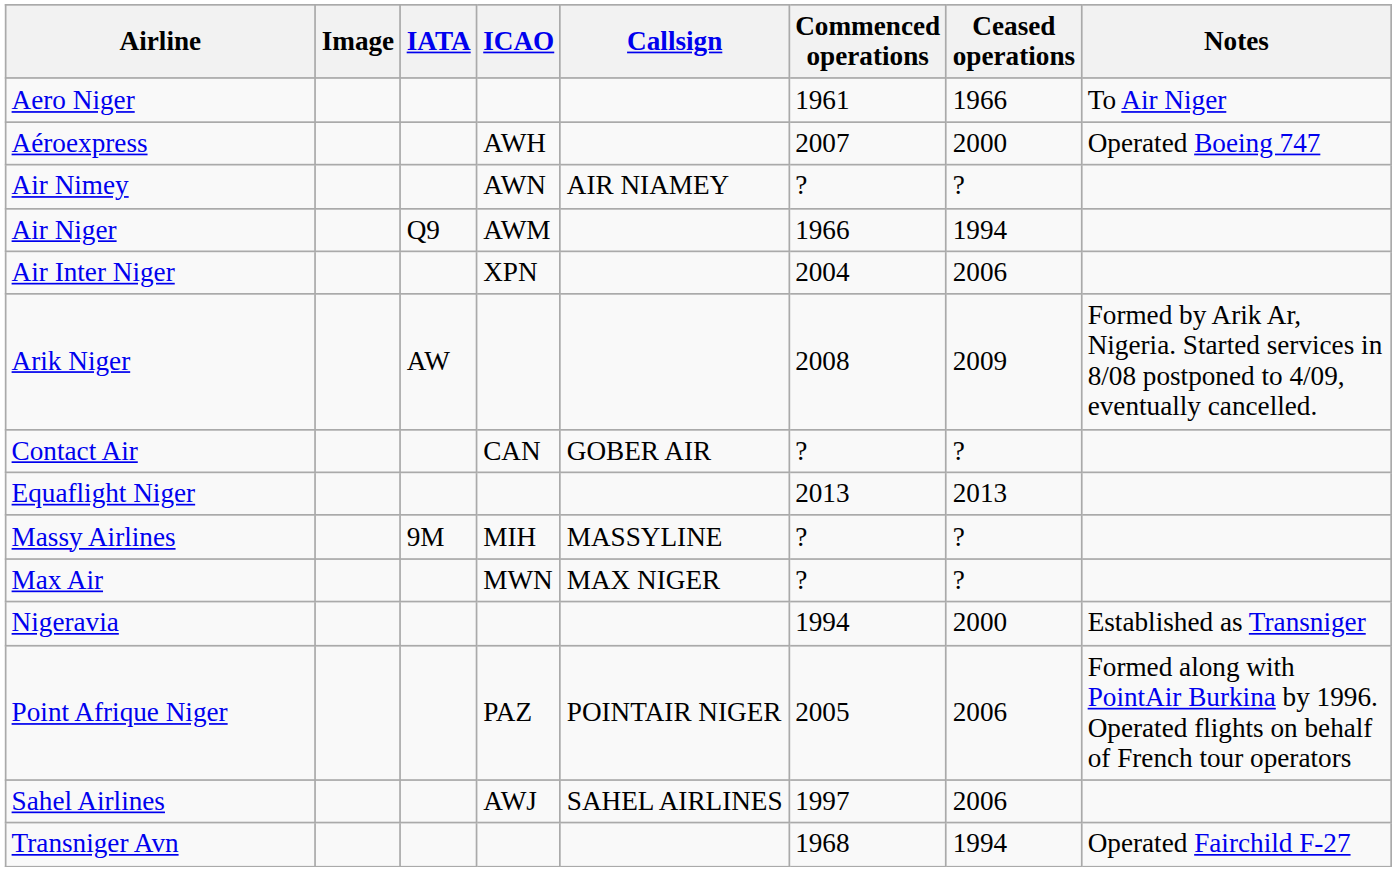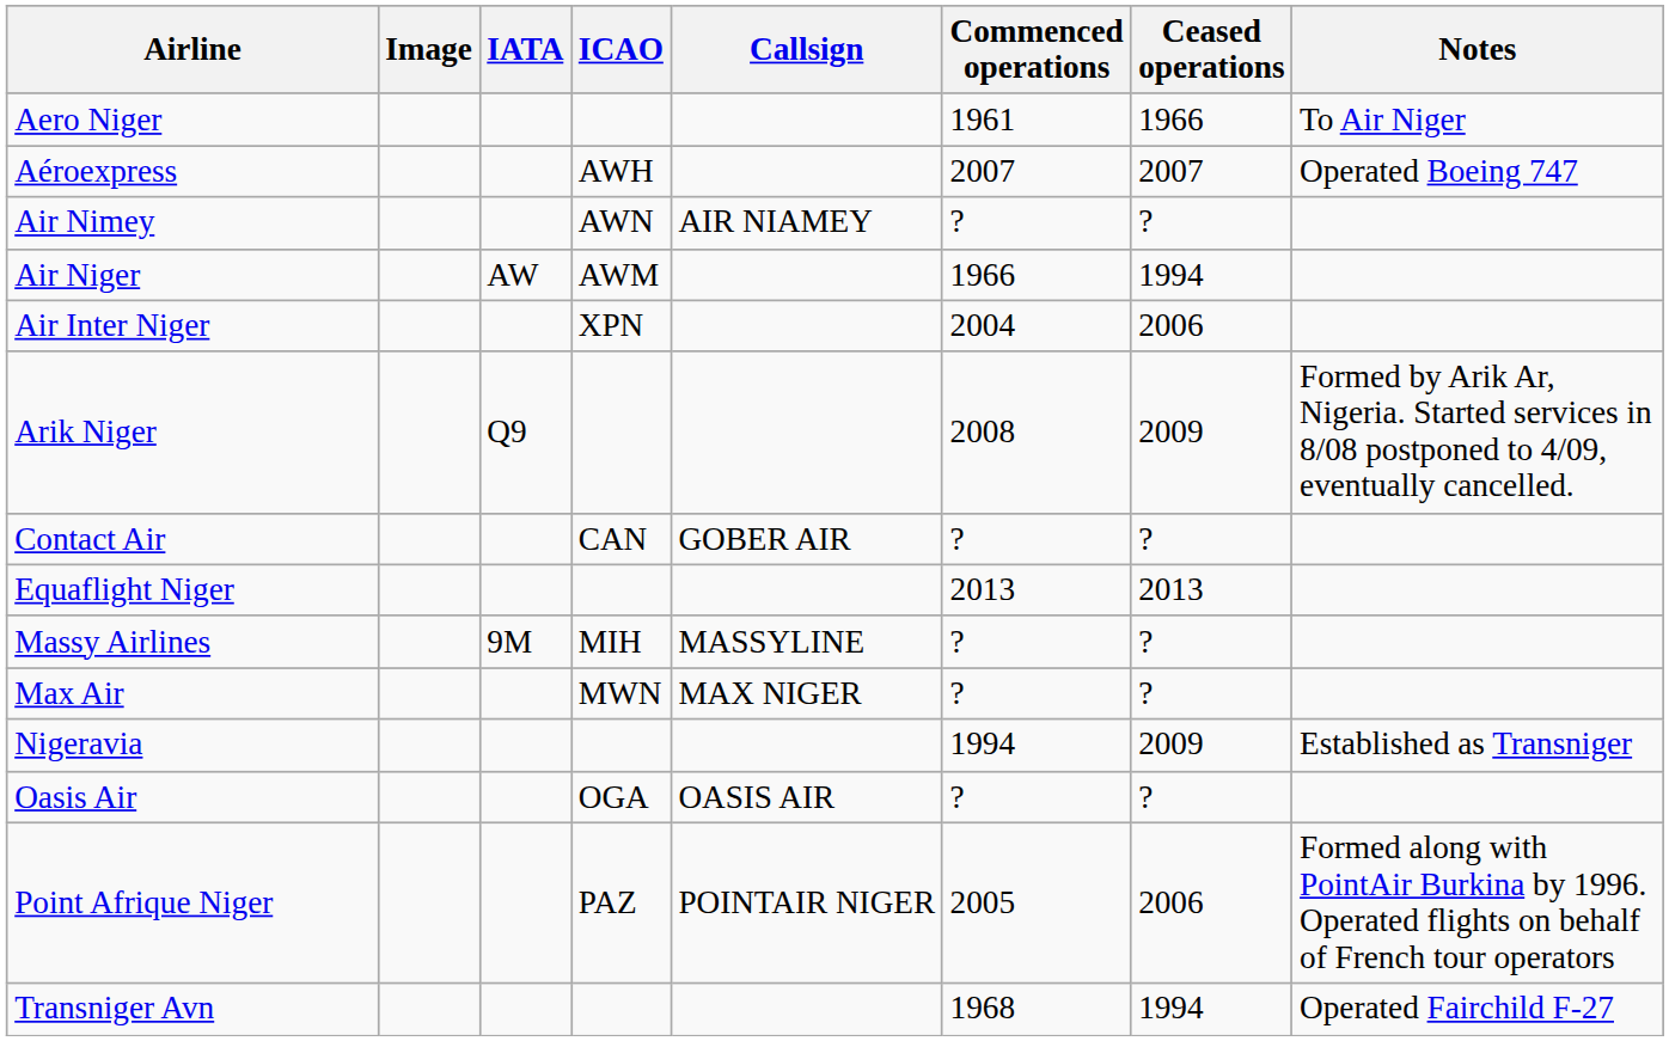Aéroexpress | Ceased operations: 2000 -> 2007
Air Niger | IATA: Q9 -> AW
Arik Niger | IATA: AW -> Q9
Nigeravia | Ceased operations: 2000 -> 2009
+ row: Oasis Air | OGA | OASIS AIR | ? | ?
- row: Sahel Airlines | AWJ | SAHEL AIRLINES | 1997 | 2006
